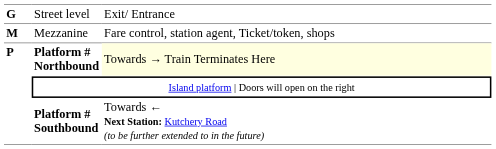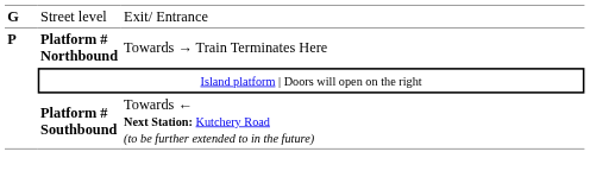- row: M | Mezzanine | Fare control, station agent, Ticket/token, shops
Platform # Northbound | column 3: lightyellow background -> no background
